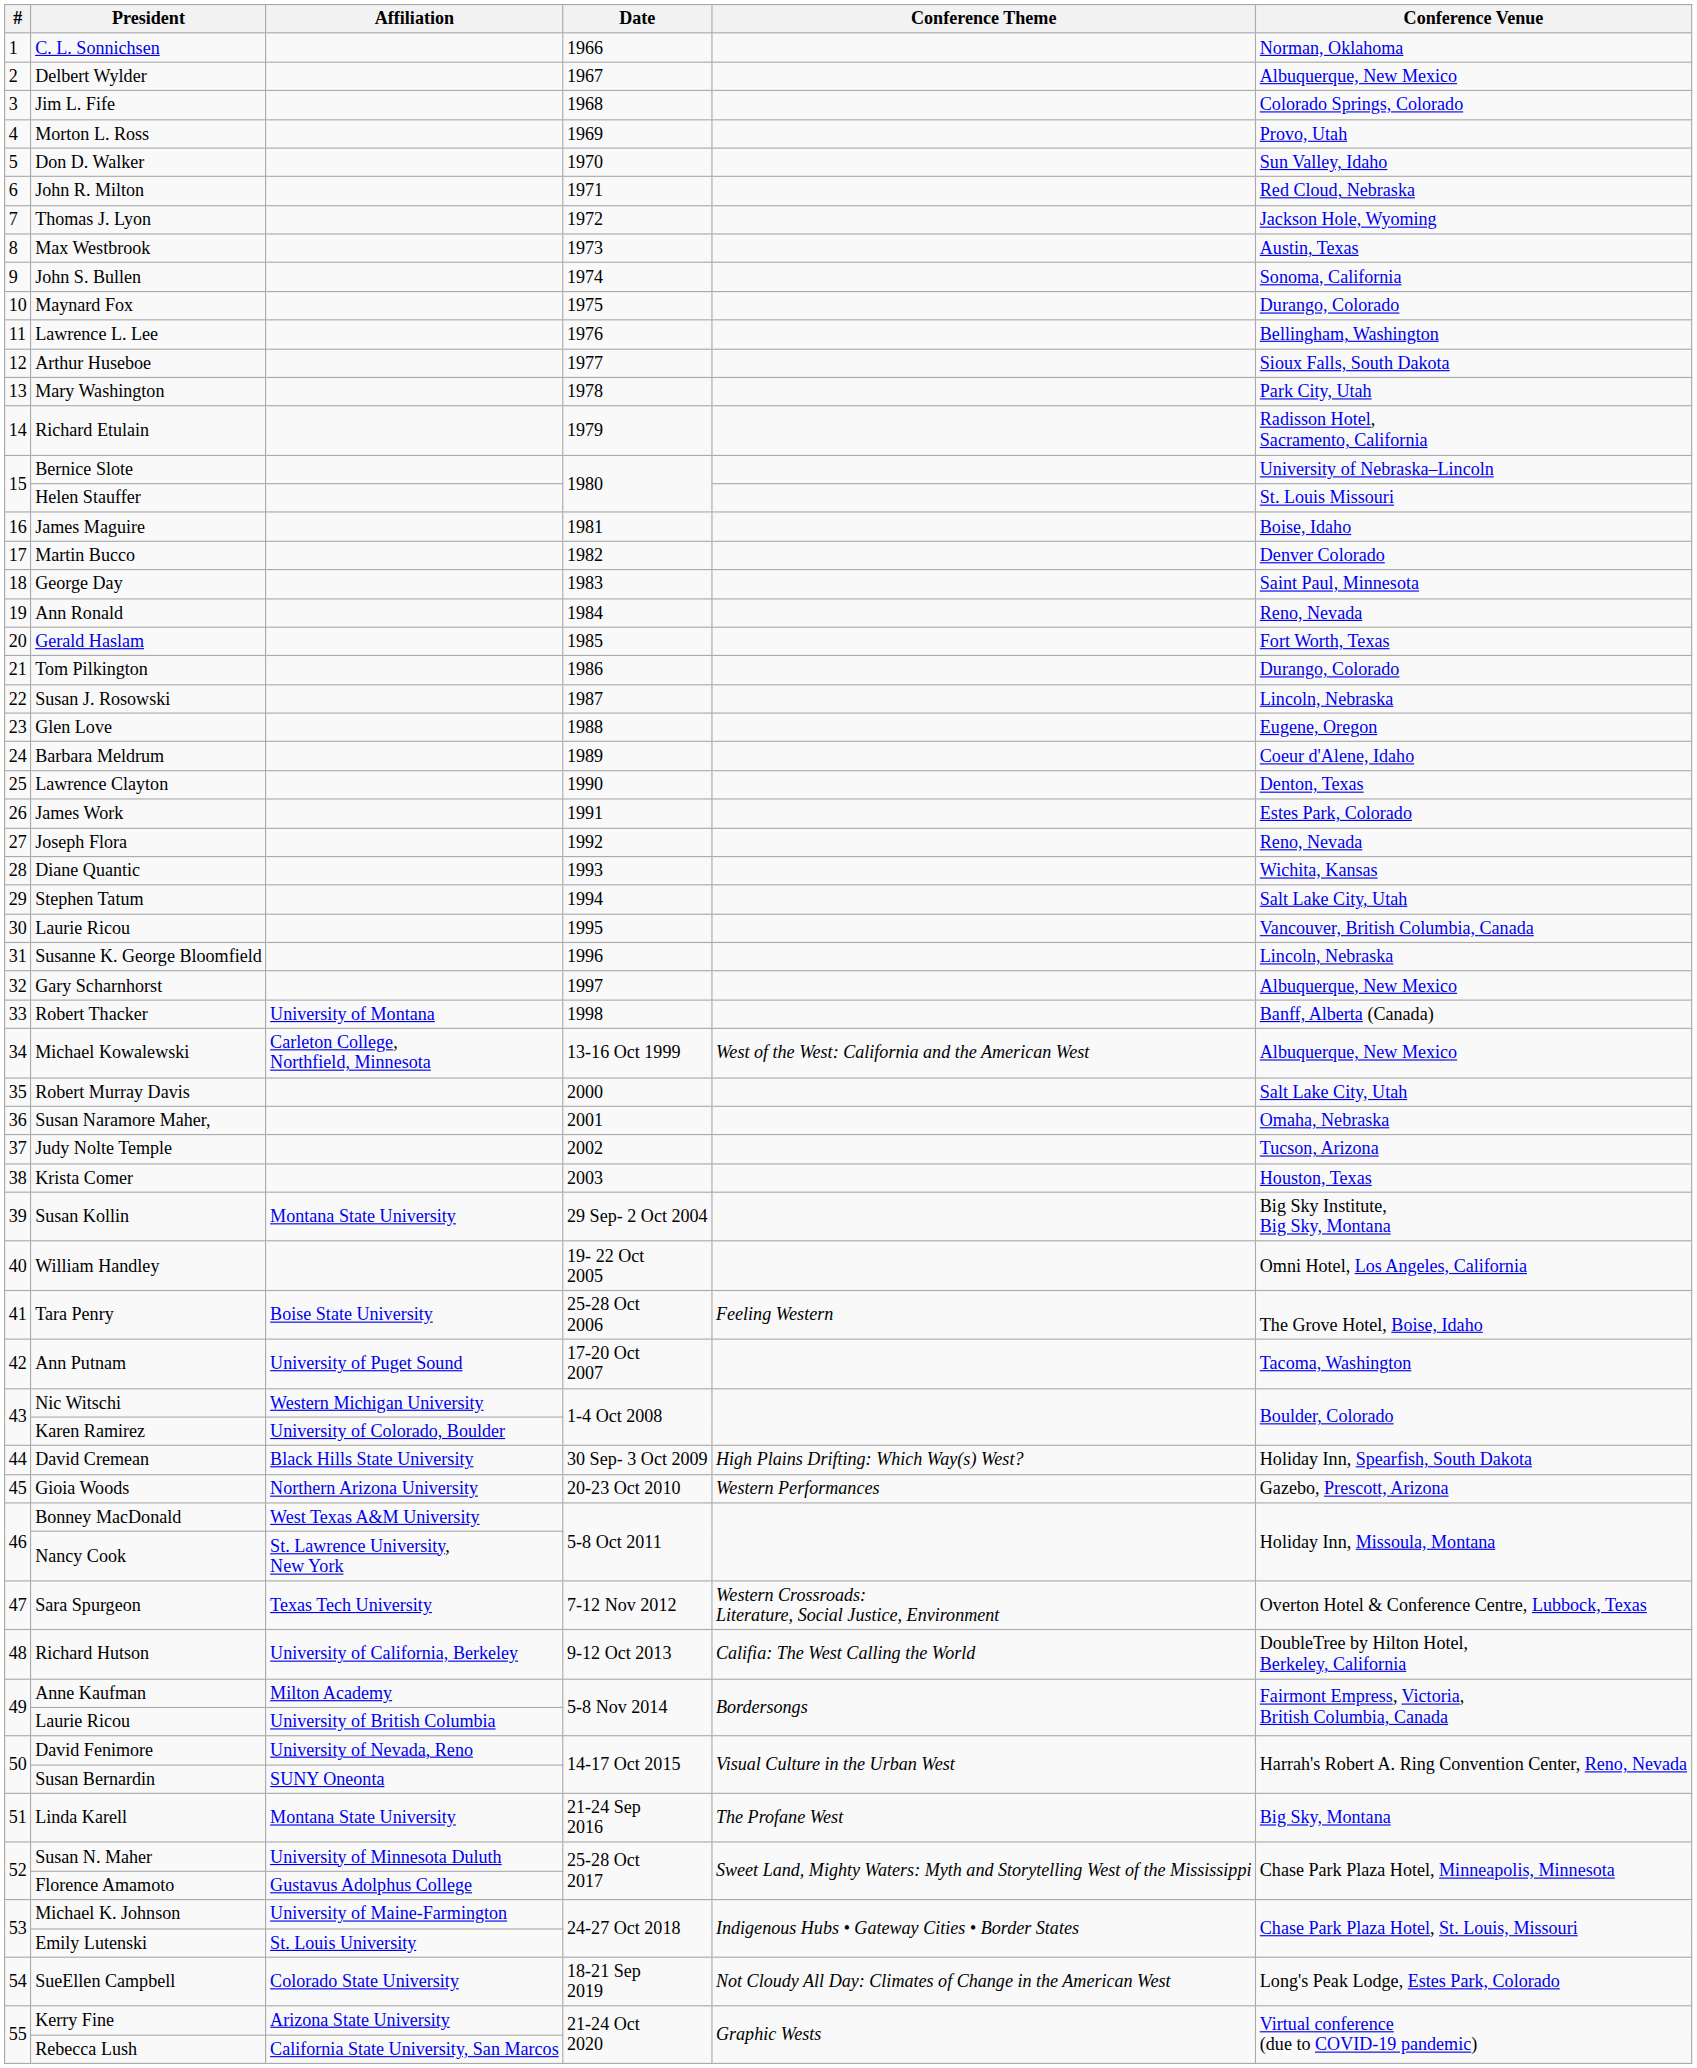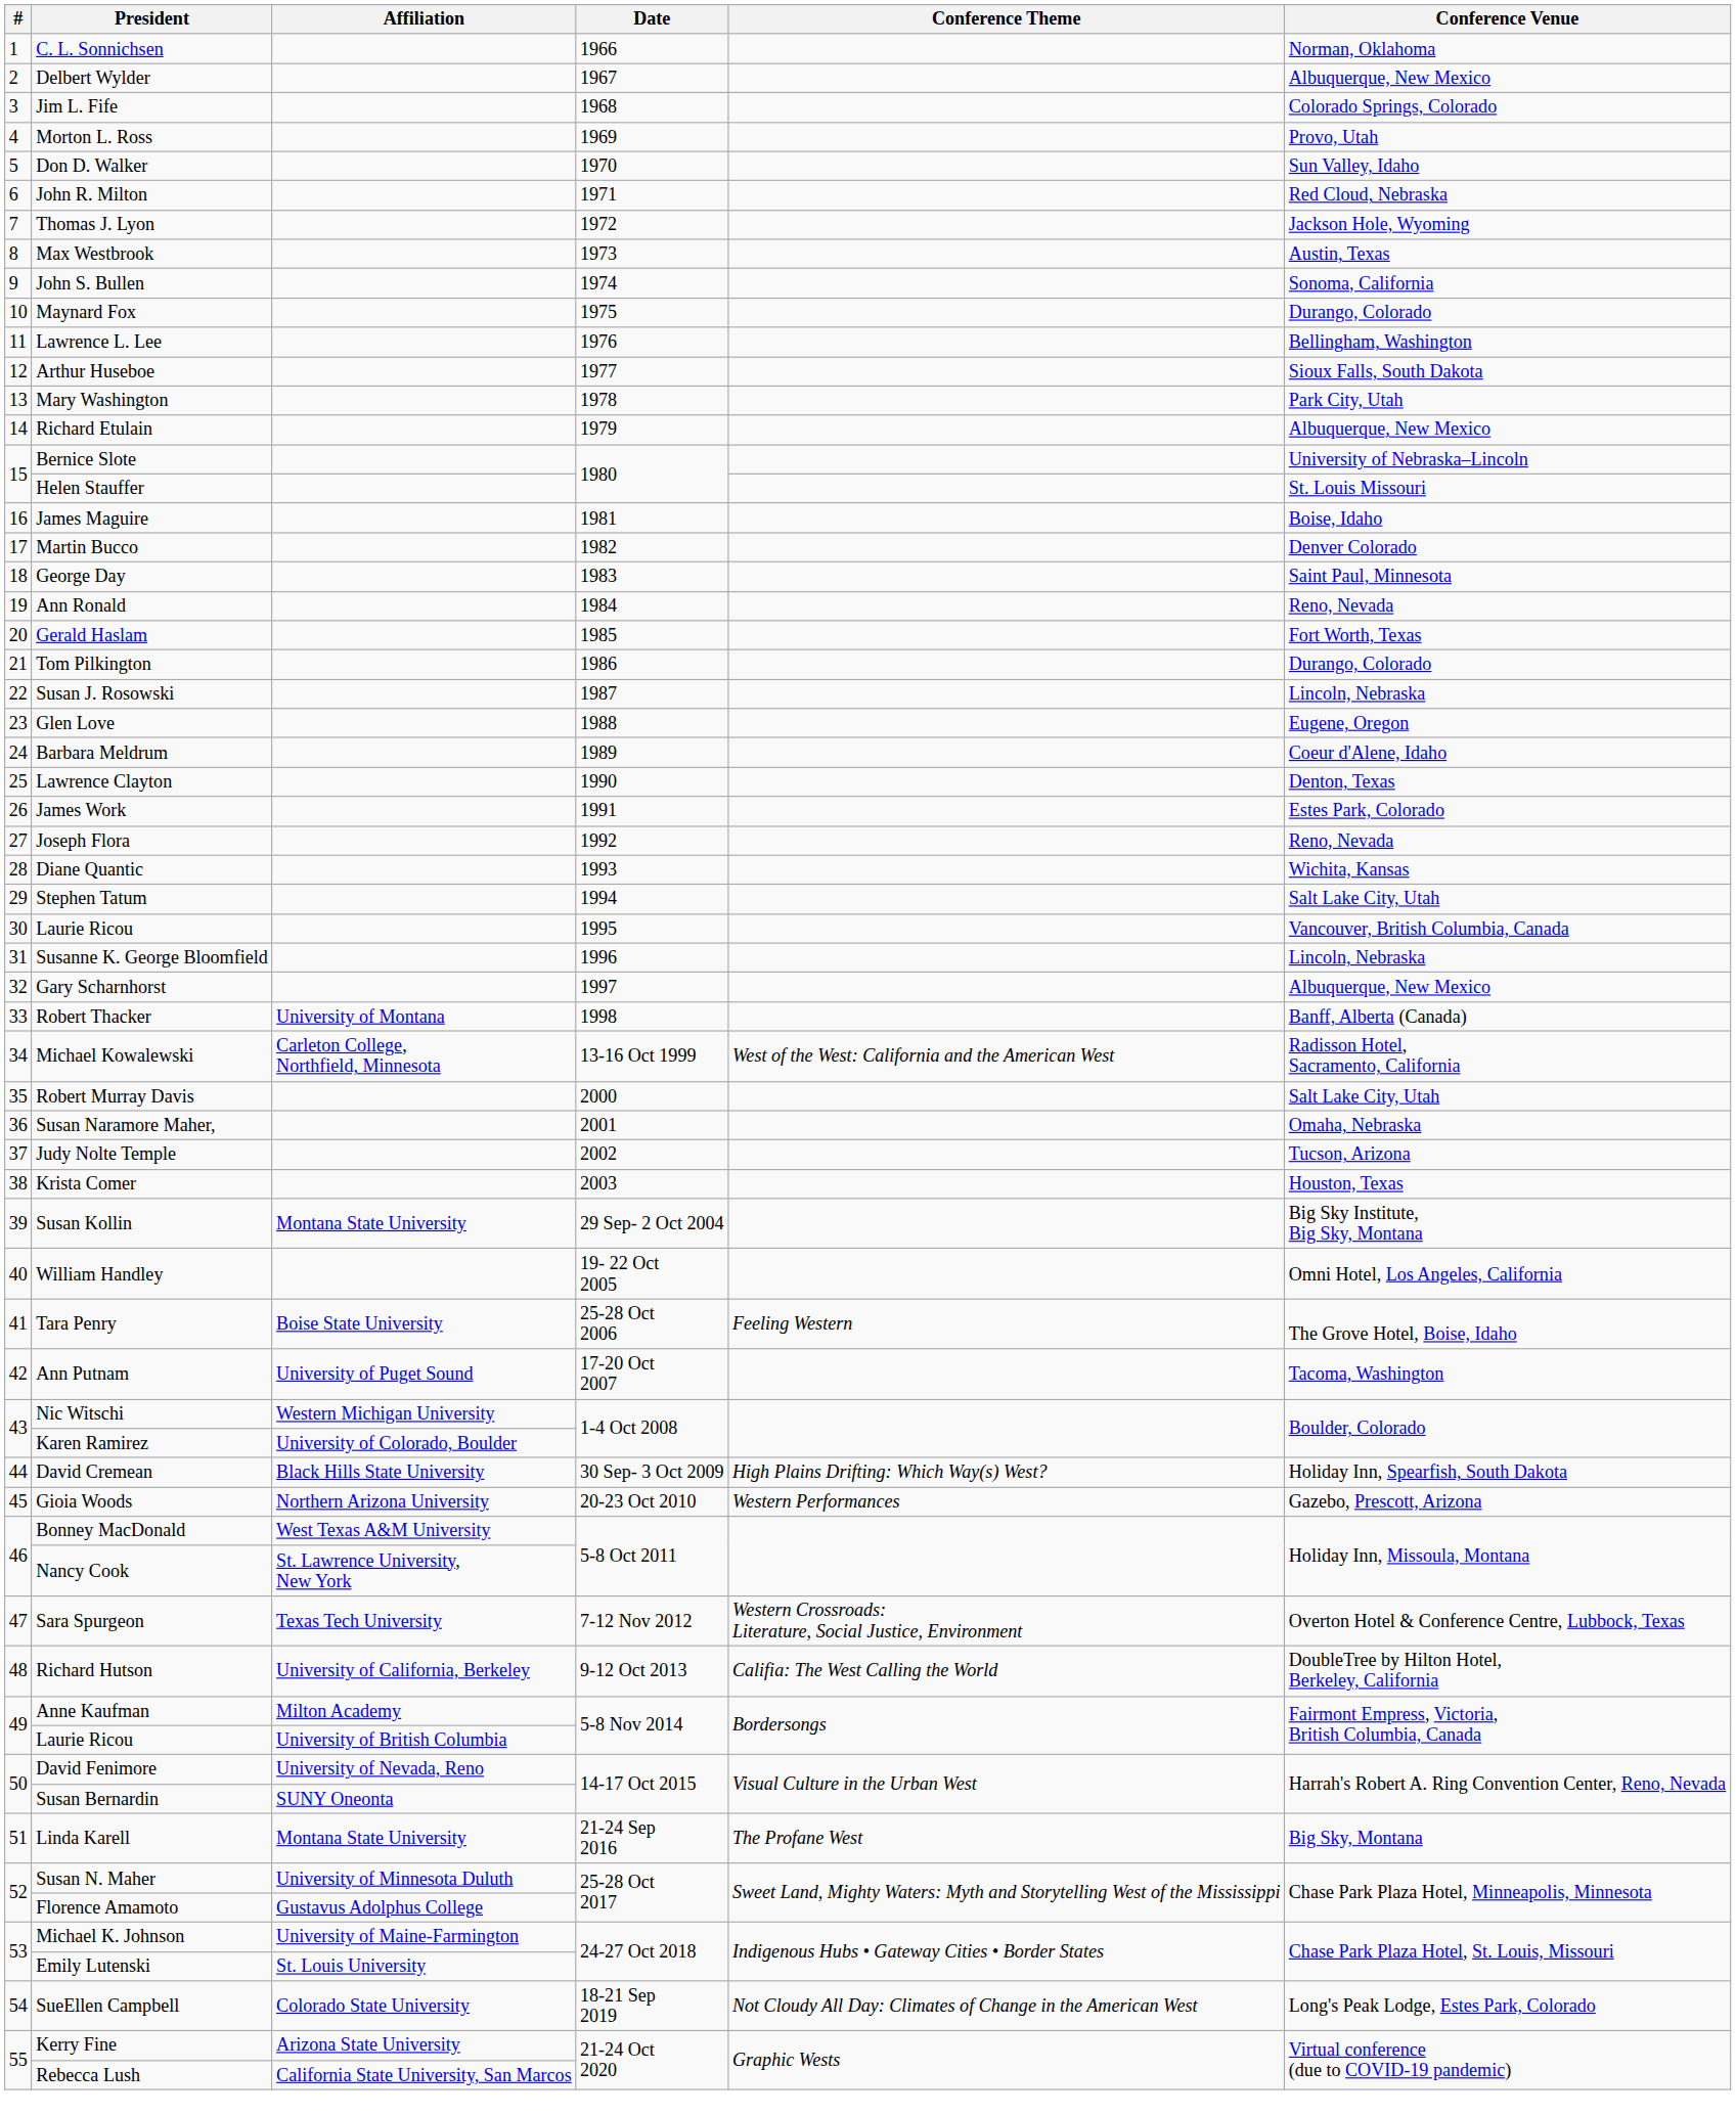Richard Etulain | Conference Venue: Radisson Hotel, Sacramento, California -> Albuquerque, New Mexico
Michael Kowalewski | Conference Venue: Albuquerque, New Mexico -> Radisson Hotel, Sacramento, California
